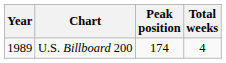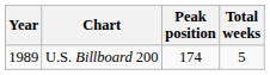U.S. Billboard 200 | Total weeks: 4 -> 5
